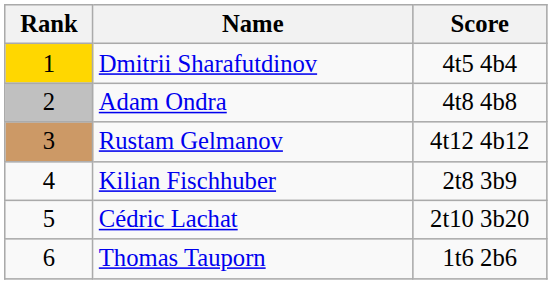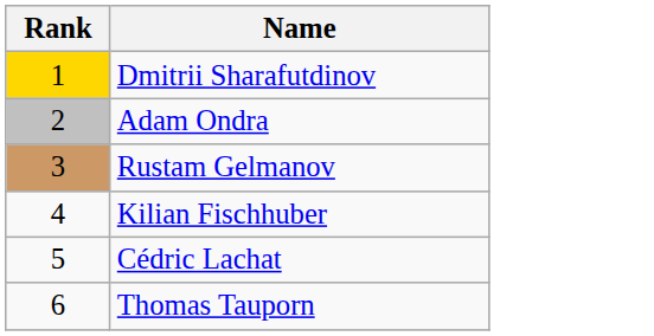- column: Score | 4t5 4b4 | 4t8 4b8 | 4t12 4b12 | 2t8 3b9 | 2t10 3b20 | 1t6 2b6
